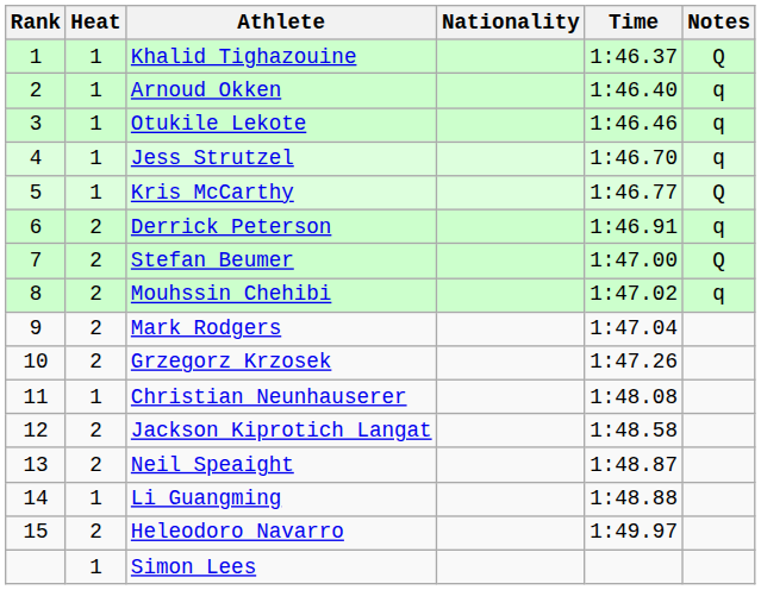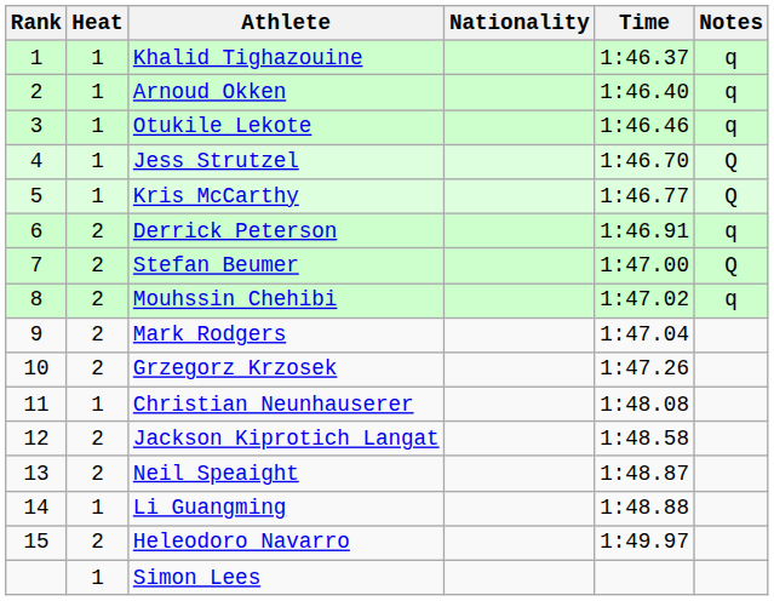Khalid Tighazouine | Notes: Q -> q
Jess Strutzel | Notes: q -> Q
